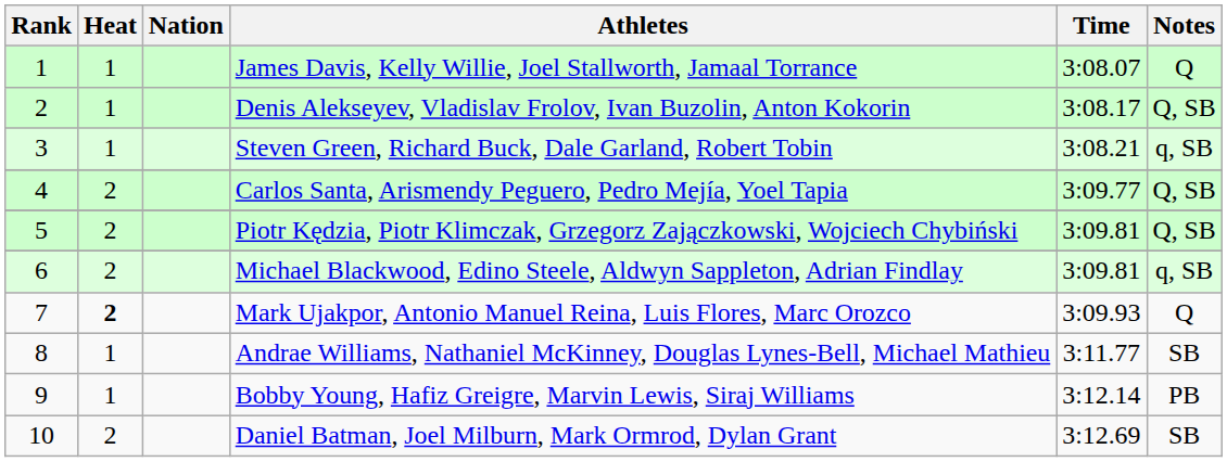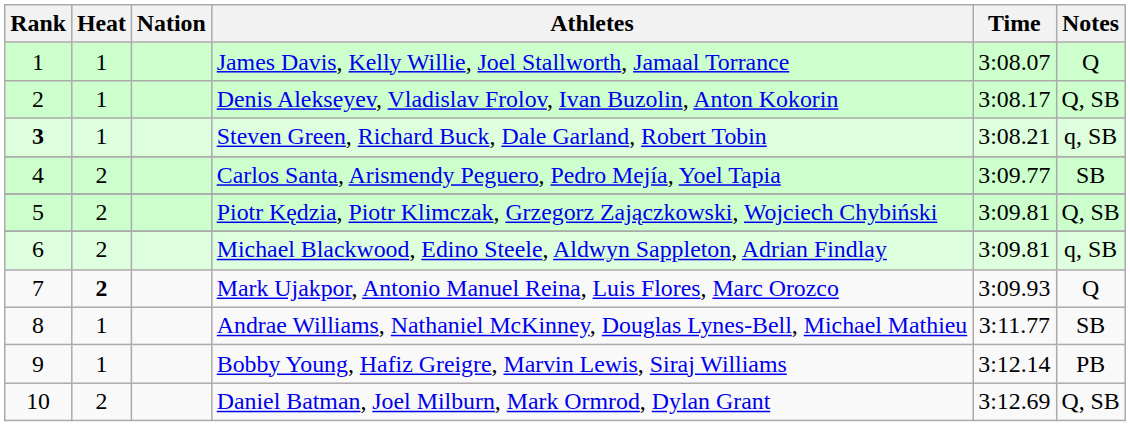Steven Green, Richard Buck, Dale Garland, Robert Tobin | Rank: normal -> bold
Carlos Santa, Arismendy Peguero, Pedro Mejía, Yoel Tapia | Notes: Q, SB -> SB
Daniel Batman, Joel Milburn, Mark Ormrod, Dylan Grant | Notes: SB -> Q, SB
